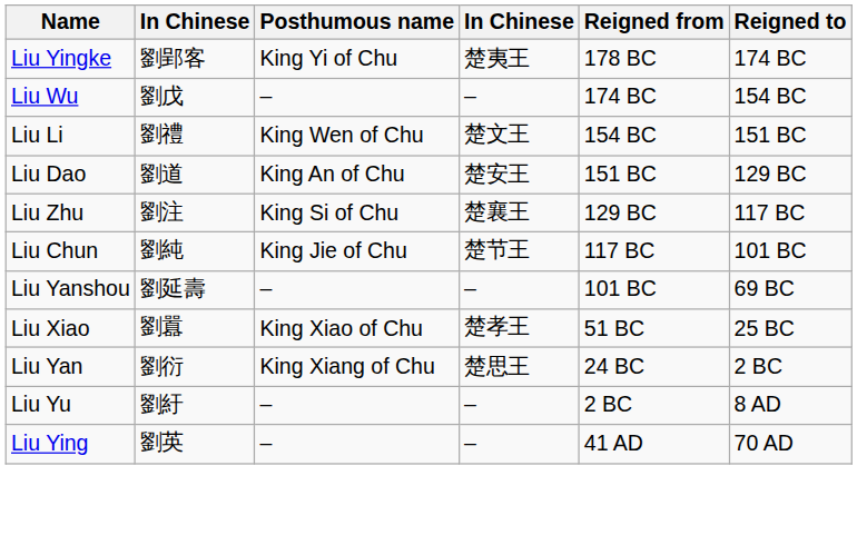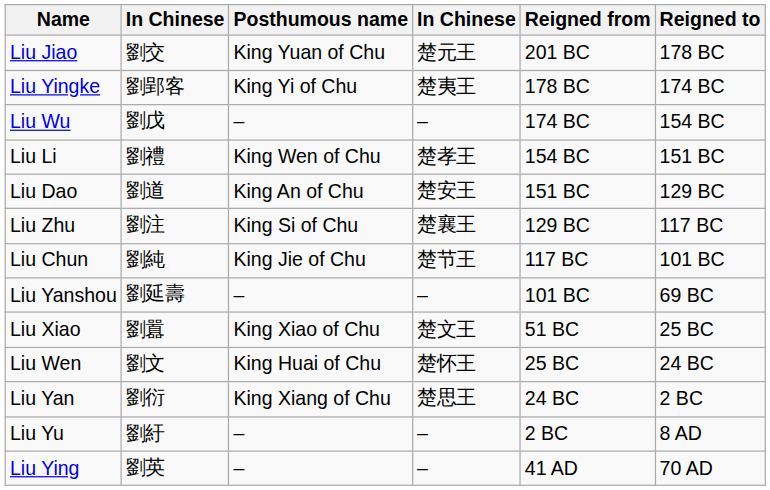+ row: Liu Jiao | 劉交 | King Yuan of Chu | 楚元王 | 201 BC | 178 BC
Liu Li | column 4: 楚文王 -> 楚孝王
Liu Xiao | column 4: 楚孝王 -> 楚文王
+ row: Liu Wen | 劉文 | King Huai of Chu | 楚怀王 | 25 BC | 24 BC
